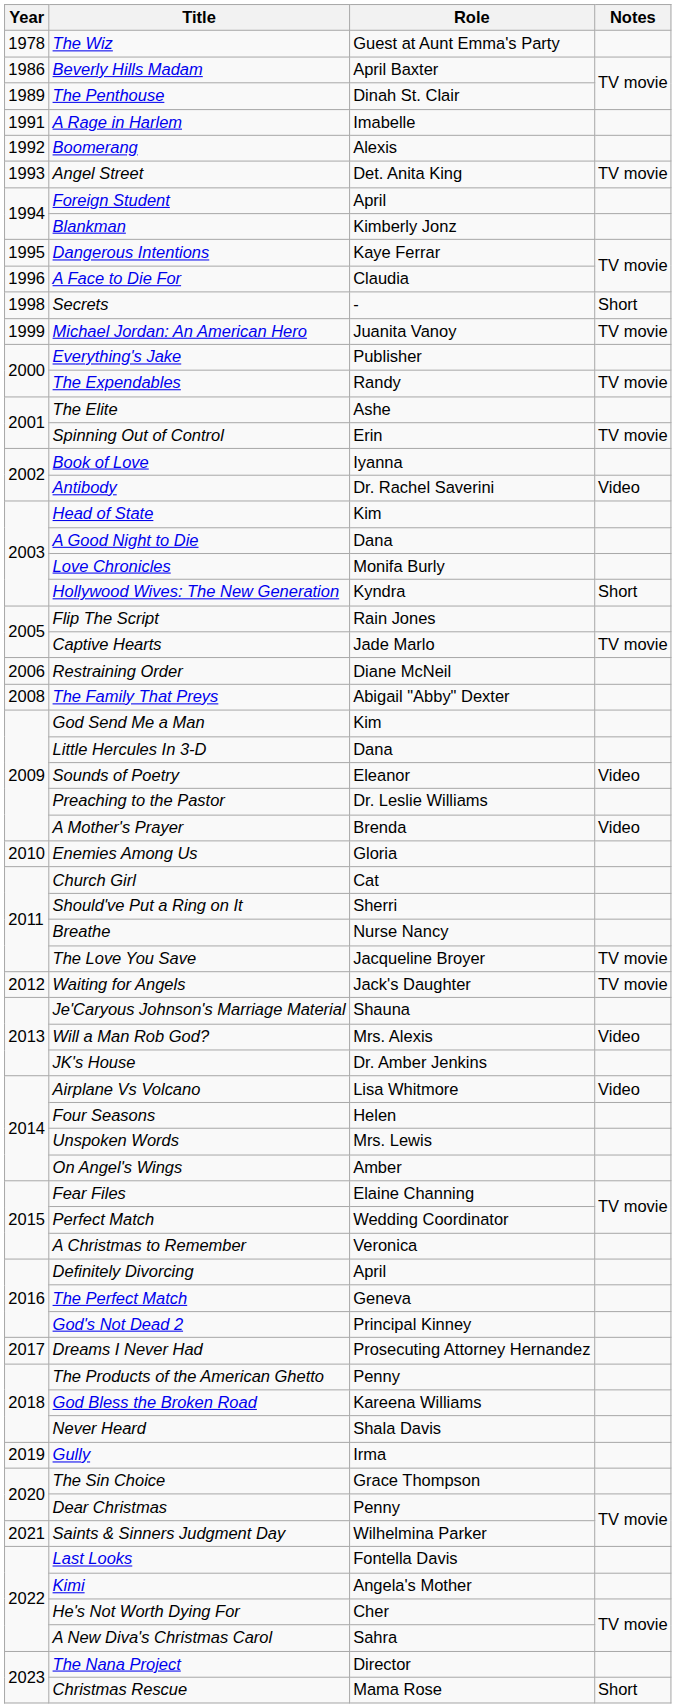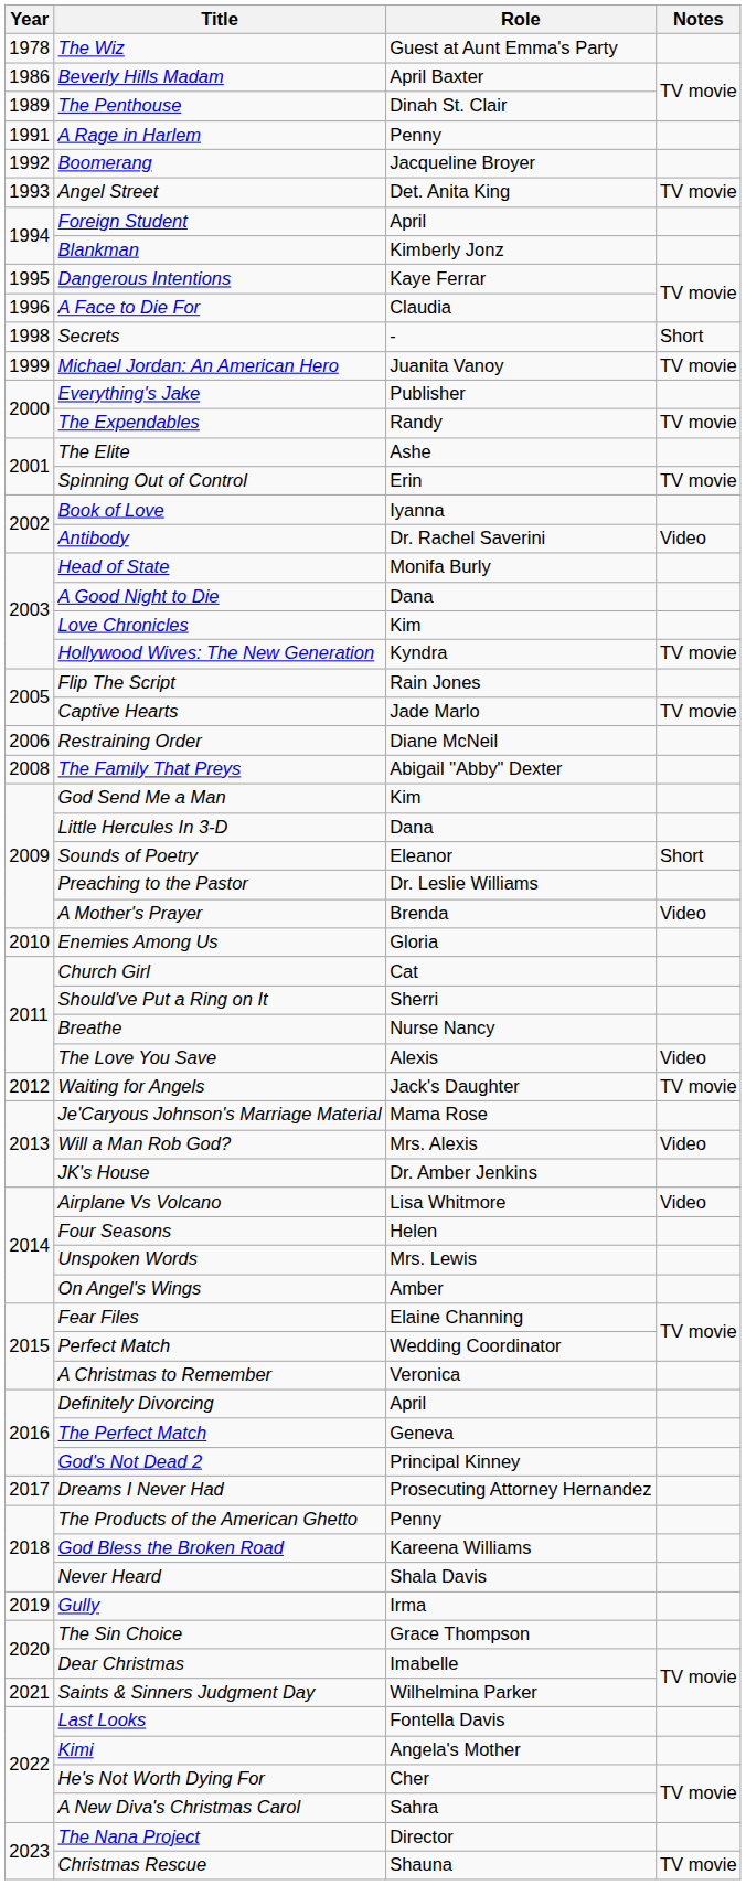A Rage in Harlem | Role: Imabelle -> Penny
Boomerang | Role: Alexis -> Jacqueline Broyer
Head of State | Role: Kim -> Monifa Burly
Love Chronicles | Role: Monifa Burly -> Kim
Hollywood Wives: The New Generation | Notes: Short -> TV movie
Sounds of Poetry | Notes: Video -> Short
The Love You Save | Role: Jacqueline Broyer -> Alexis
The Love You Save | Notes: TV movie -> Video
Je'Caryous Johnson's Marriage Material | Role: Shauna -> Mama Rose
Dear Christmas | Role: Penny -> Imabelle
Christmas Rescue | Role: Mama Rose -> Shauna
Christmas Rescue | Notes: Short -> TV movie
